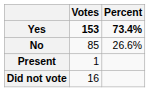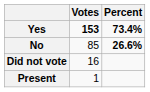No | Percent: normal -> bold
rows swapped: Present <-> Did not vote
